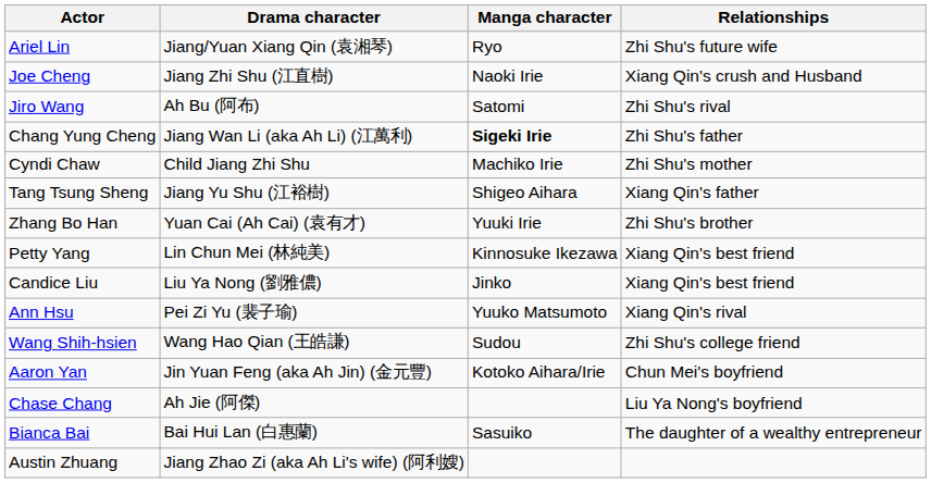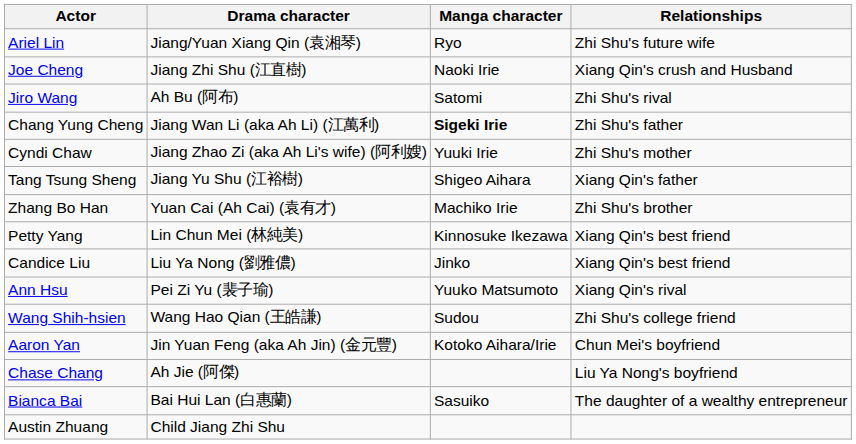Cyndi Chaw | Drama character: Child Jiang Zhi Shu -> Jiang Zhao Zi (aka Ah Li's wife) (阿利嫂)
Cyndi Chaw | Manga character: Machiko Irie -> Yuuki Irie
Zhang Bo Han | Manga character: Yuuki Irie -> Machiko Irie
Austin Zhuang | Drama character: Jiang Zhao Zi (aka Ah Li's wife) (阿利嫂) -> Child Jiang Zhi Shu
